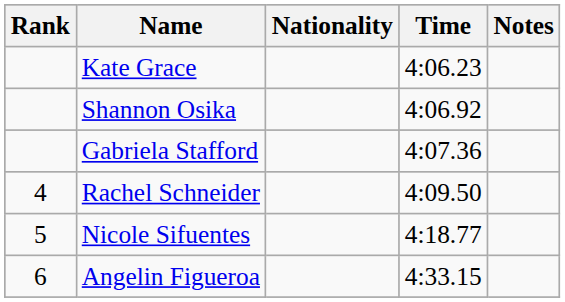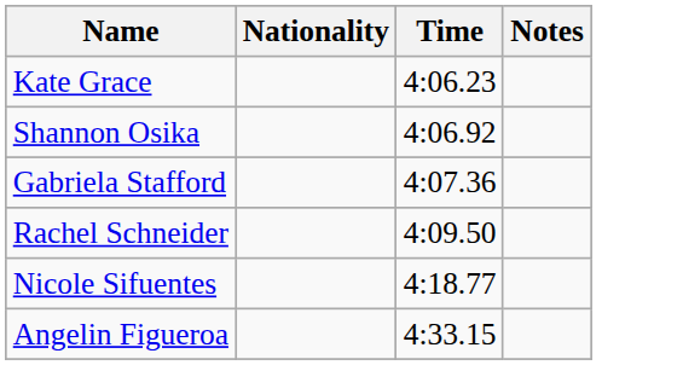- column: Rank | 4 | 5 | 6
